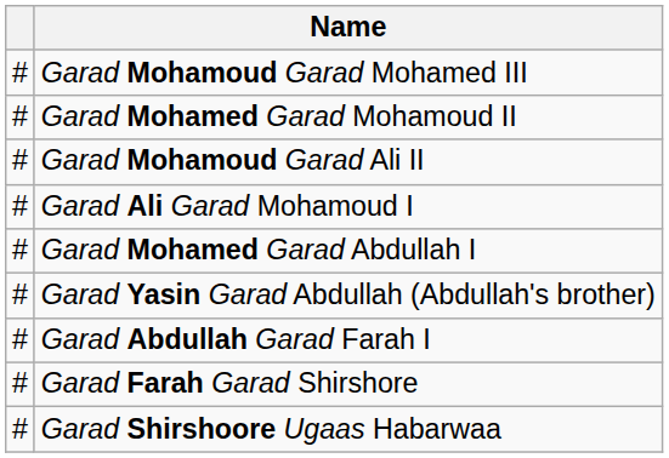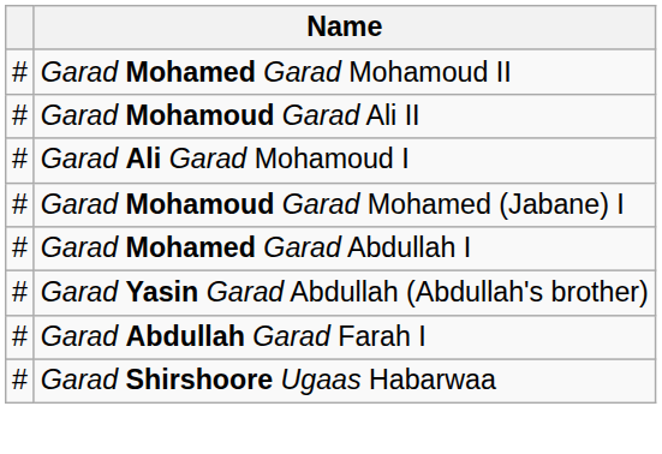- row: # | Garad Mohamoud Garad Mohamed III
+ row: # | Garad Mohamoud Garad Mohamed (Jabane) I
- row: # | Garad Farah Garad Shirshore
